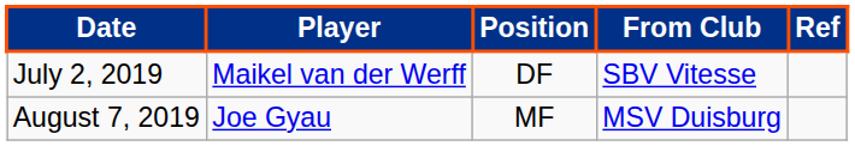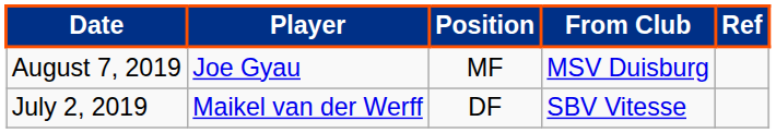rows swapped: July 2, 2019 <-> August 7, 2019
